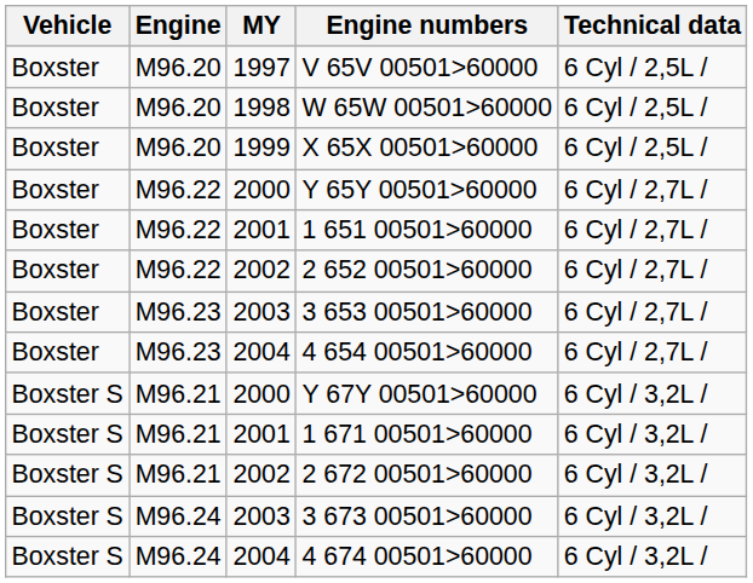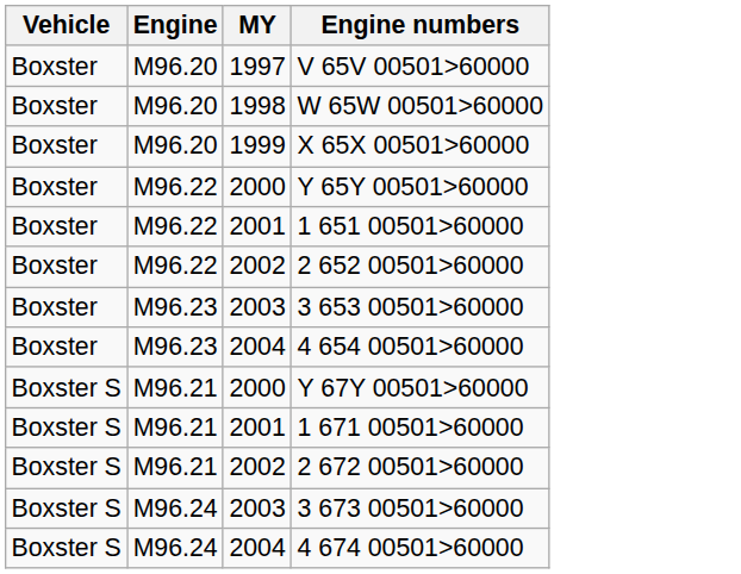- column: Technical data | 6 Cyl / 2,5L / | 6 Cyl / 2,5L / | 6 Cyl / 2,5L / | 6 Cyl / 2,7L / | 6 Cyl / 2,7L / | 6 Cyl / 2,7L / | 6 Cyl / 2,7L / | 6 Cyl / 2,7L / | 6 Cyl / 3,2L / | 6 Cyl / 3,2L / | 6 Cyl / 3,2L / | 6 Cyl / 3,2L / | 6 Cyl / 3,2L /
